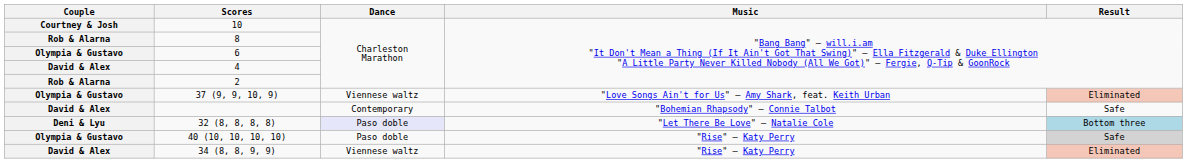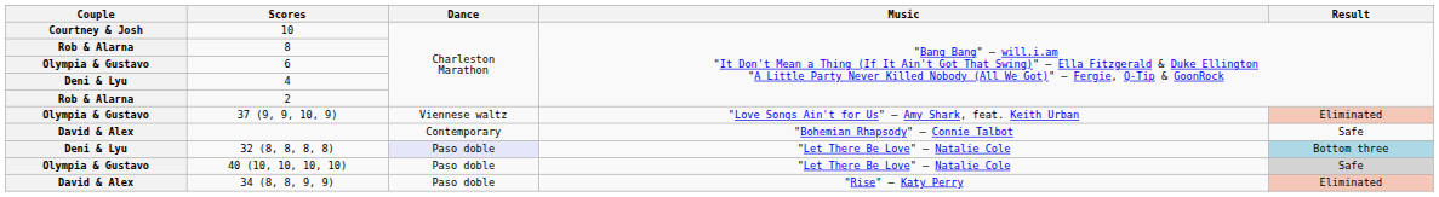4 | Couple: David & Alex -> Deni & Lyu
40 (10, 10, 10, 10) | Music: "Rise" — Katy Perry -> "Let There Be Love" — Natalie Cole
34 (8, 8, 9, 9) | Dance: Viennese waltz -> Paso doble
